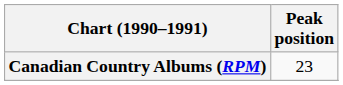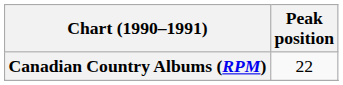Canadian Country Albums (RPM) | Peak position: 23 -> 22
